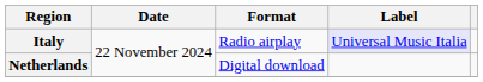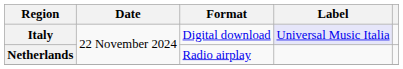Italy | Format: Radio airplay -> Digital download
Netherlands | Format: Digital download -> Radio airplay
